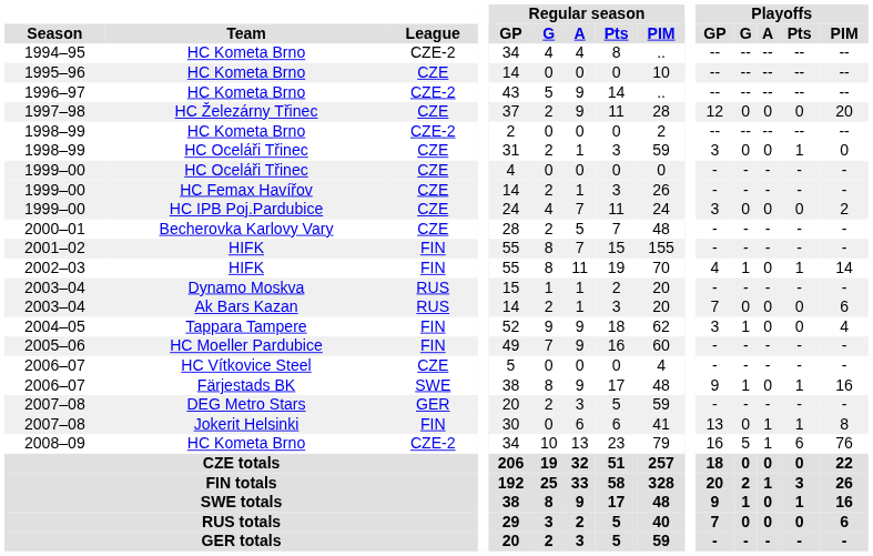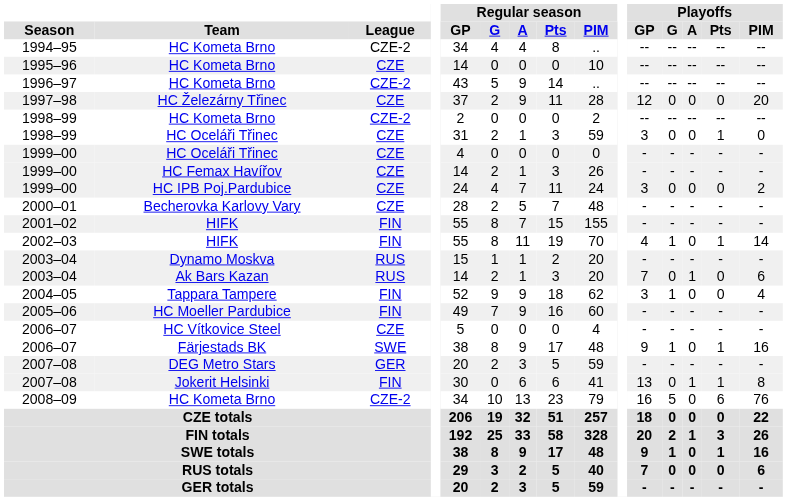2003–04 / Ak Bars Kazan | Playoffs / A: 0 -> 1
2008–09 | Playoffs / A: 1 -> 0
